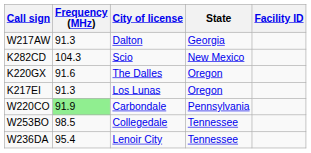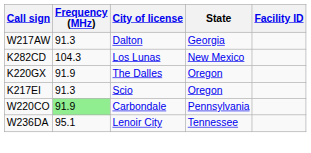K282CD | City of license: Scio -> Los Lunas
K220GX | Frequency (MHz): 91.6 -> 91.9
K217EI | City of license: Los Lunas -> Scio
- row: W253BO | 98.5 | Collegedale | Tennessee
W236DA | Frequency (MHz): 95.4 -> 95.1
